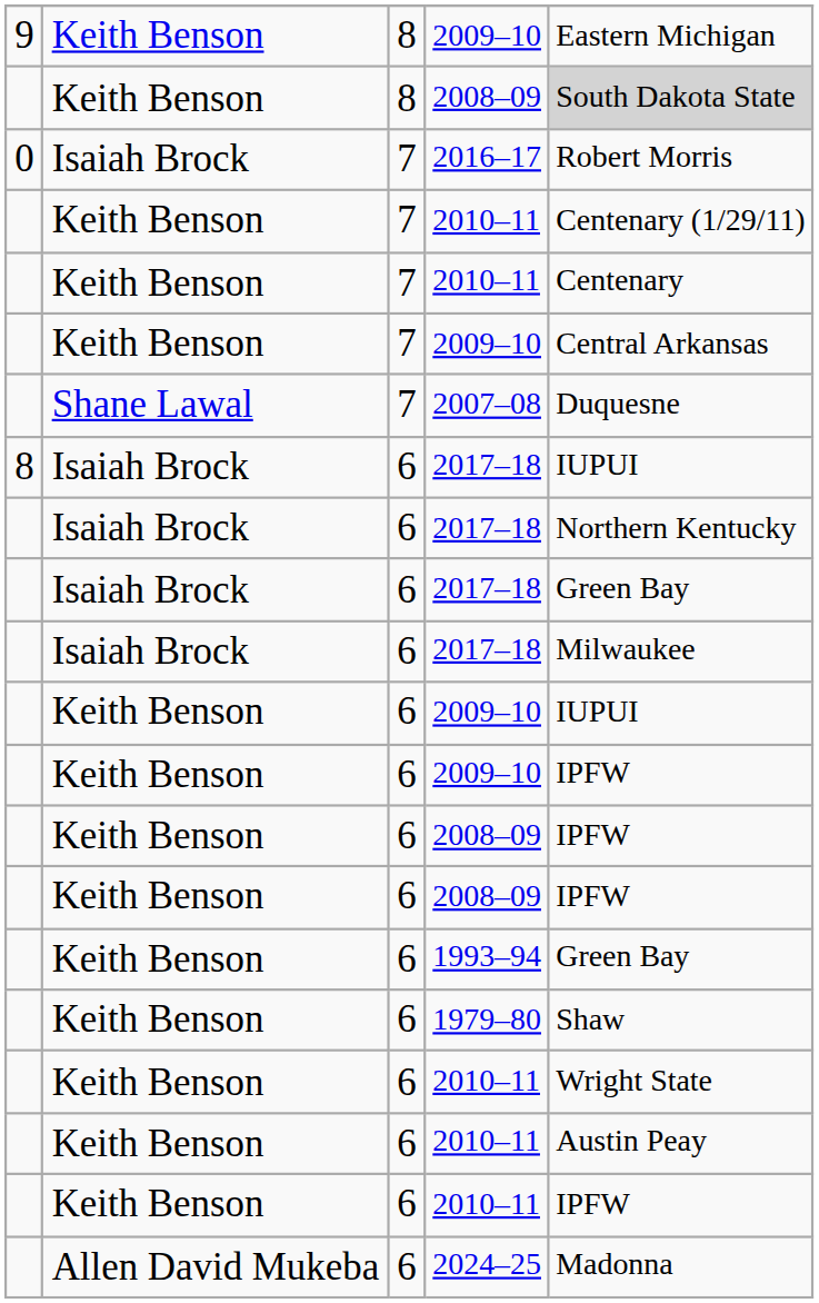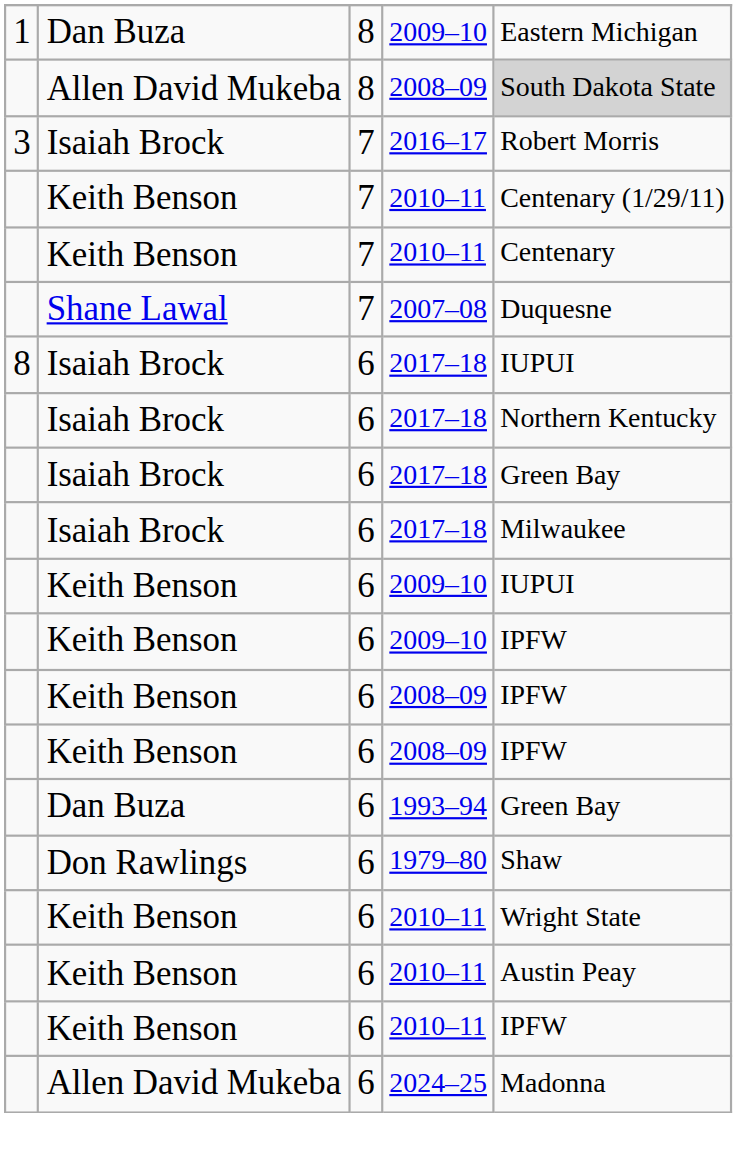8 / 2009–10 | column 1: 9 -> 1
8 / 2009–10 | column 2: Keith Benson -> Dan Buza
8 / 2008–09 | column 2: Keith Benson -> Allen David Mukeba
2016–17 | column 1: 0 -> 3
- row: Keith Benson | 7 | 2009–10 | Central Arkansas
1993–94 | column 2: Keith Benson -> Dan Buza
1979–80 | column 2: Keith Benson -> Don Rawlings
